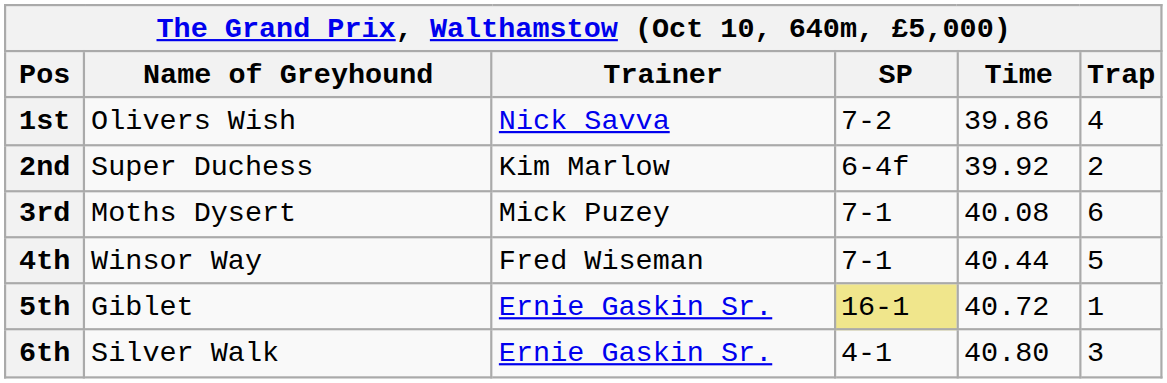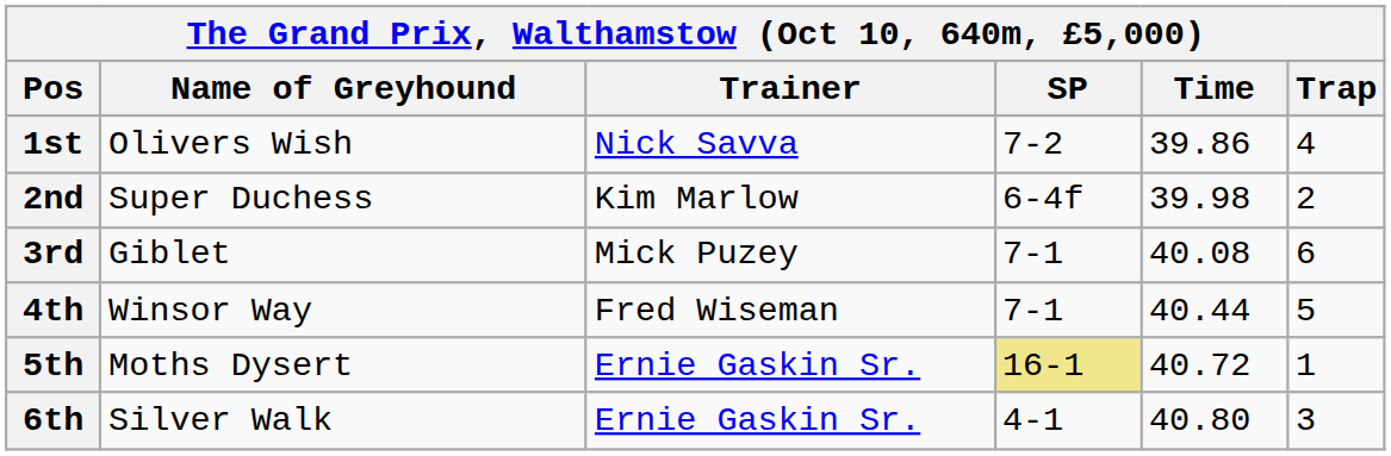2nd | Time: 39.92 -> 39.98
3rd | Name of Greyhound: Moths Dysert -> Giblet
5th | Name of Greyhound: Giblet -> Moths Dysert
